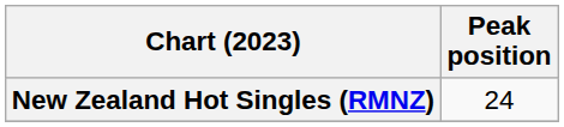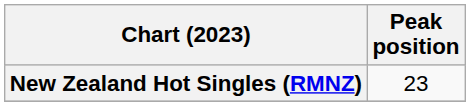New Zealand Hot Singles (RMNZ) | Peak position: 24 -> 23
